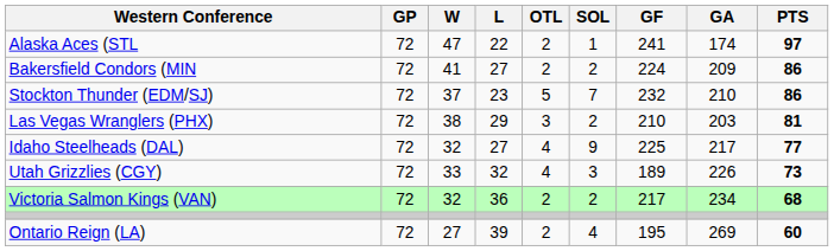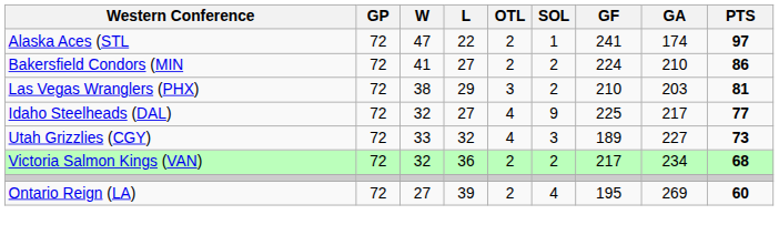Bakersfield Condors (MIN | GA: 209 -> 210
- row: Stockton Thunder (EDM/SJ) | 72 | 37 | 23 | 5 | 7 | 232 | 210 | 86
Utah Grizzlies (CGY) | GA: 226 -> 227
